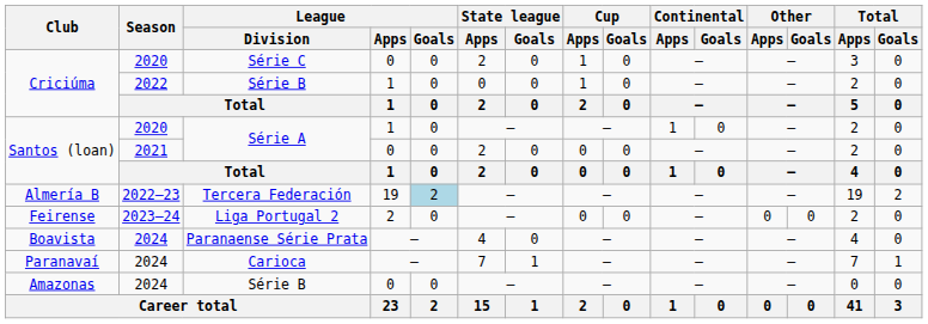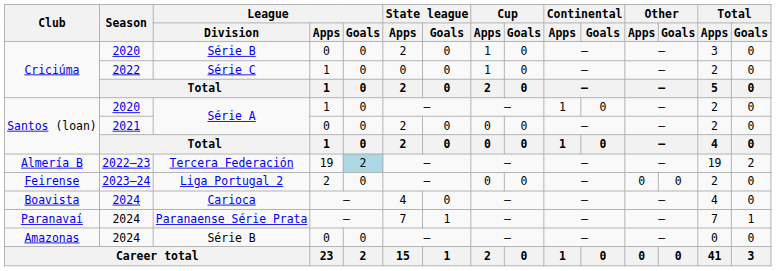Criciúma / 2020 | League / Division: Série C -> Série B
Criciúma / 2022 | League / Division: Série B -> Série C
Boavista | League / Division: Paranaense Série Prata -> Carioca
Paranavaí | League / Division: Carioca -> Paranaense Série Prata
